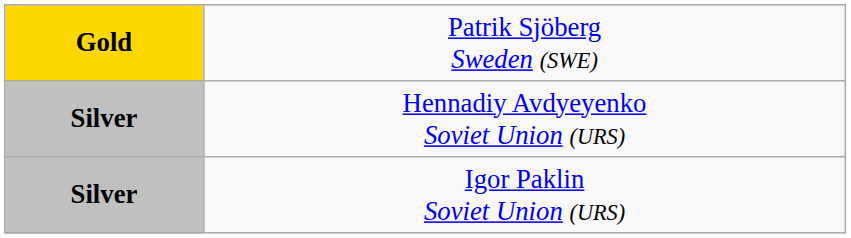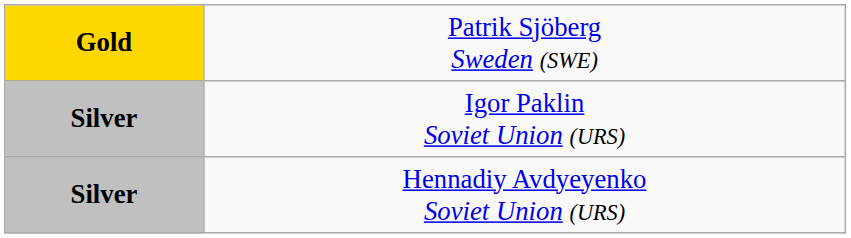rows swapped: Igor Paklin Soviet Union (URS) <-> Hennadiy Avdyeyenko Soviet Union (URS)
